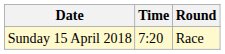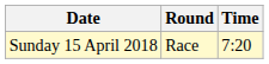columns swapped: Time <-> Round
